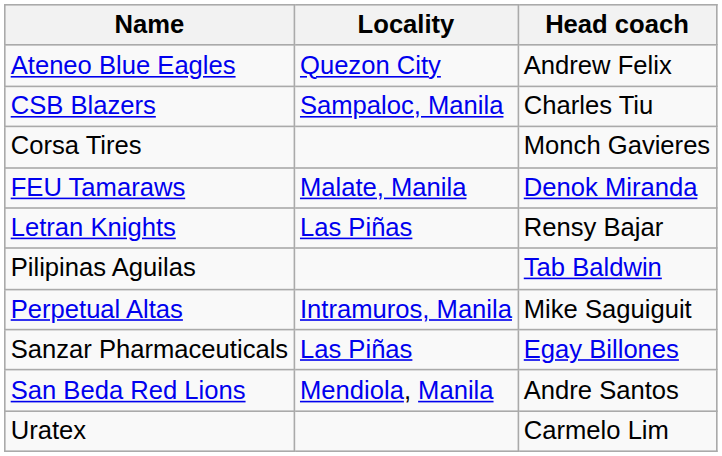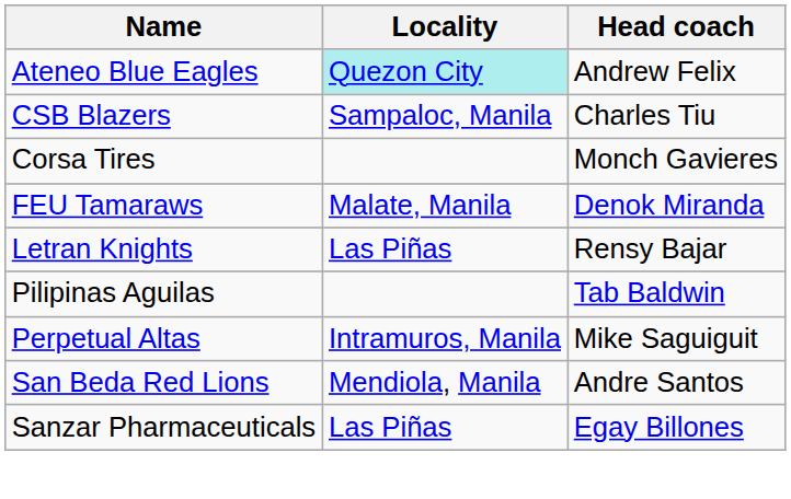Ateneo Blue Eagles | Locality: no background -> paleturquoise background
rows swapped: San Beda Red Lions <-> Sanzar Pharmaceuticals
- row: Uratex | Carmelo Lim
